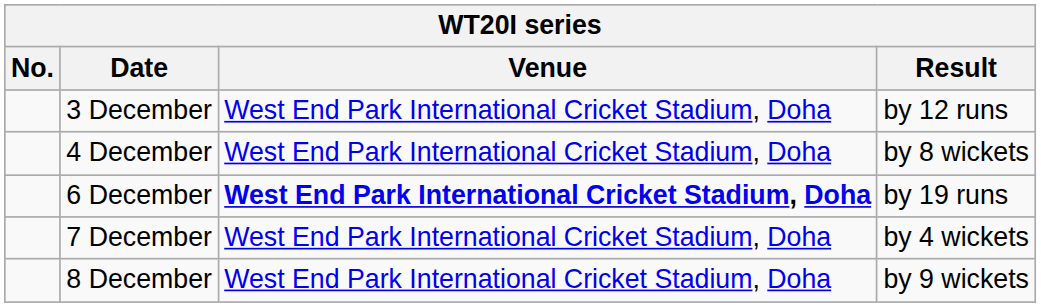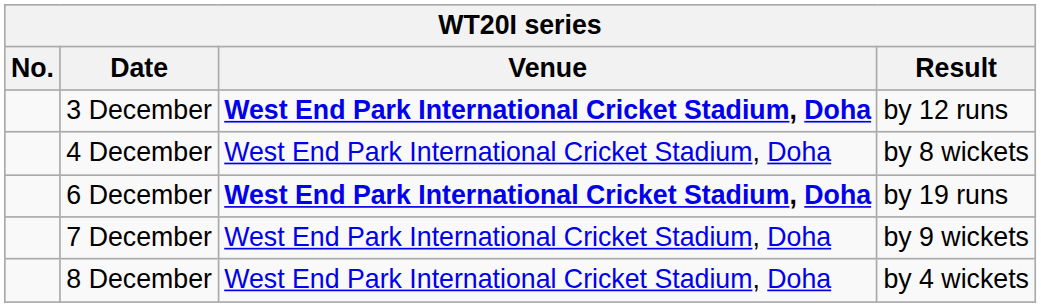3 December | Venue: normal -> bold
7 December | Result: by 4 wickets -> by 9 wickets
8 December | Result: by 9 wickets -> by 4 wickets
